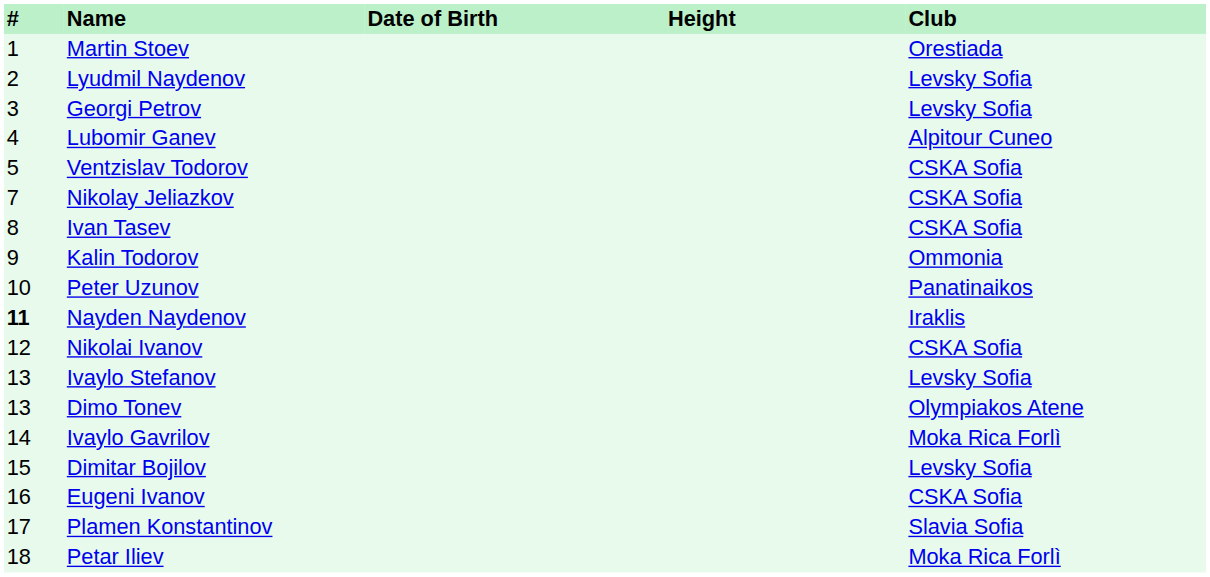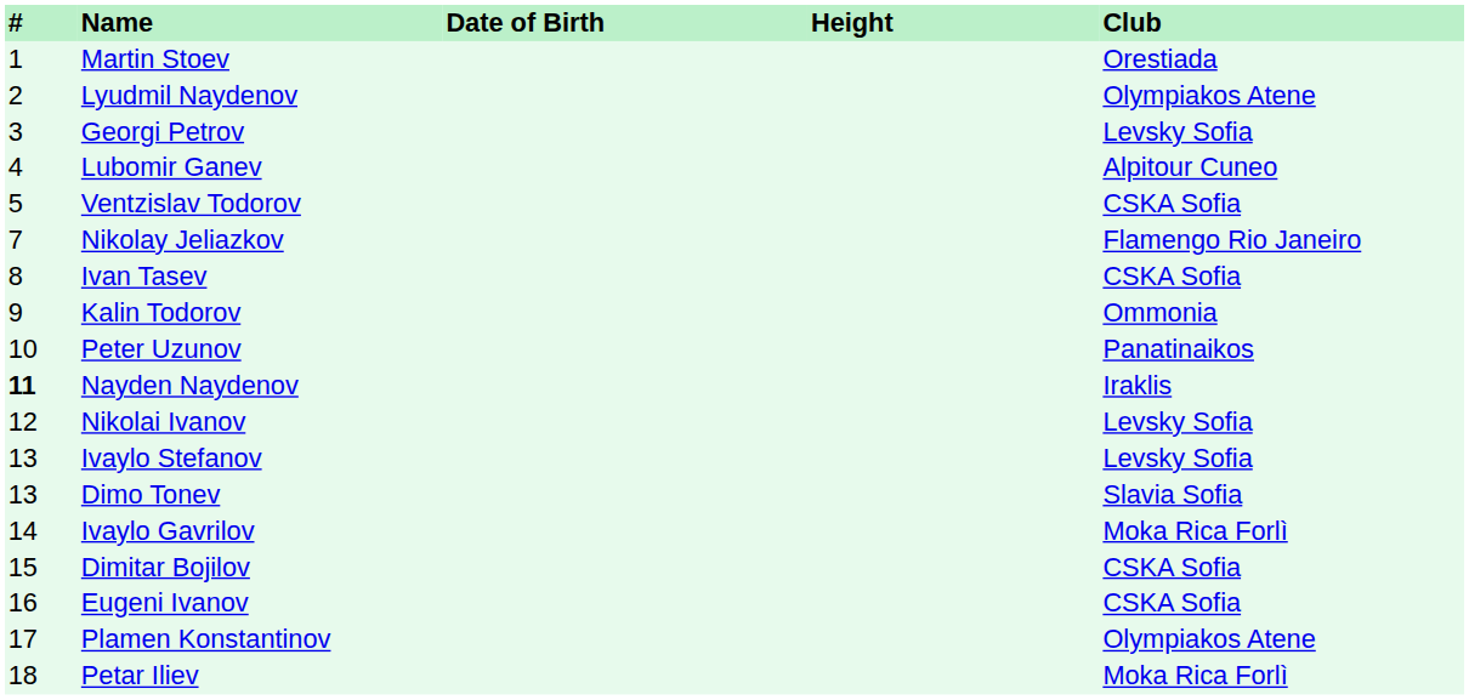Lyudmil Naydenov | Club: Levsky Sofia -> Olympiakos Atene
Nikolay Jeliazkov | Club: CSKA Sofia -> Flamengo Rio Janeiro
Nikolai Ivanov | Club: CSKA Sofia -> Levsky Sofia
Dimo Tonev | Club: Olympiakos Atene -> Slavia Sofia
Dimitar Bojilov | Club: Levsky Sofia -> CSKA Sofia
Plamen Konstantinov | Club: Slavia Sofia -> Olympiakos Atene
